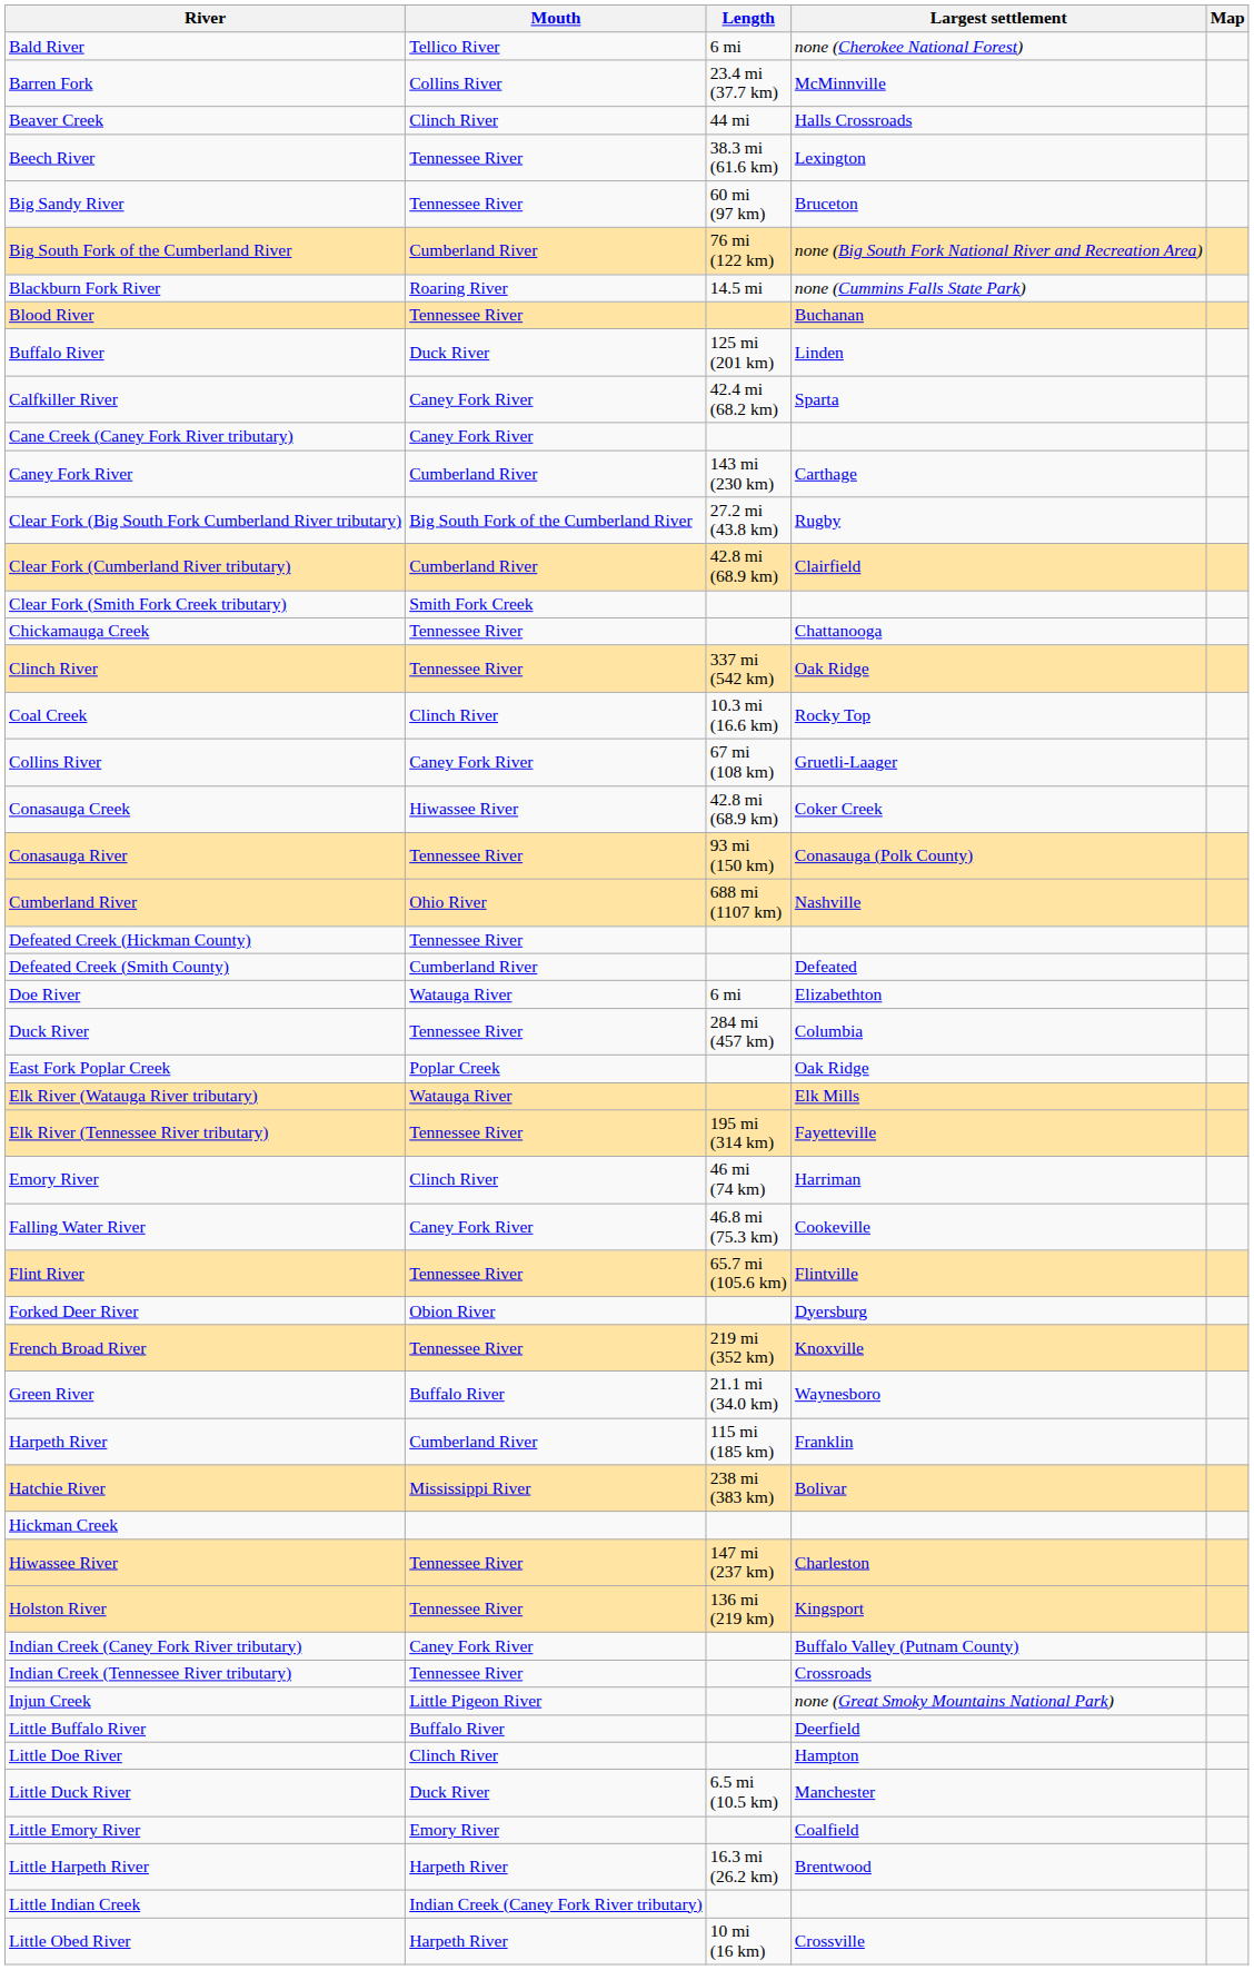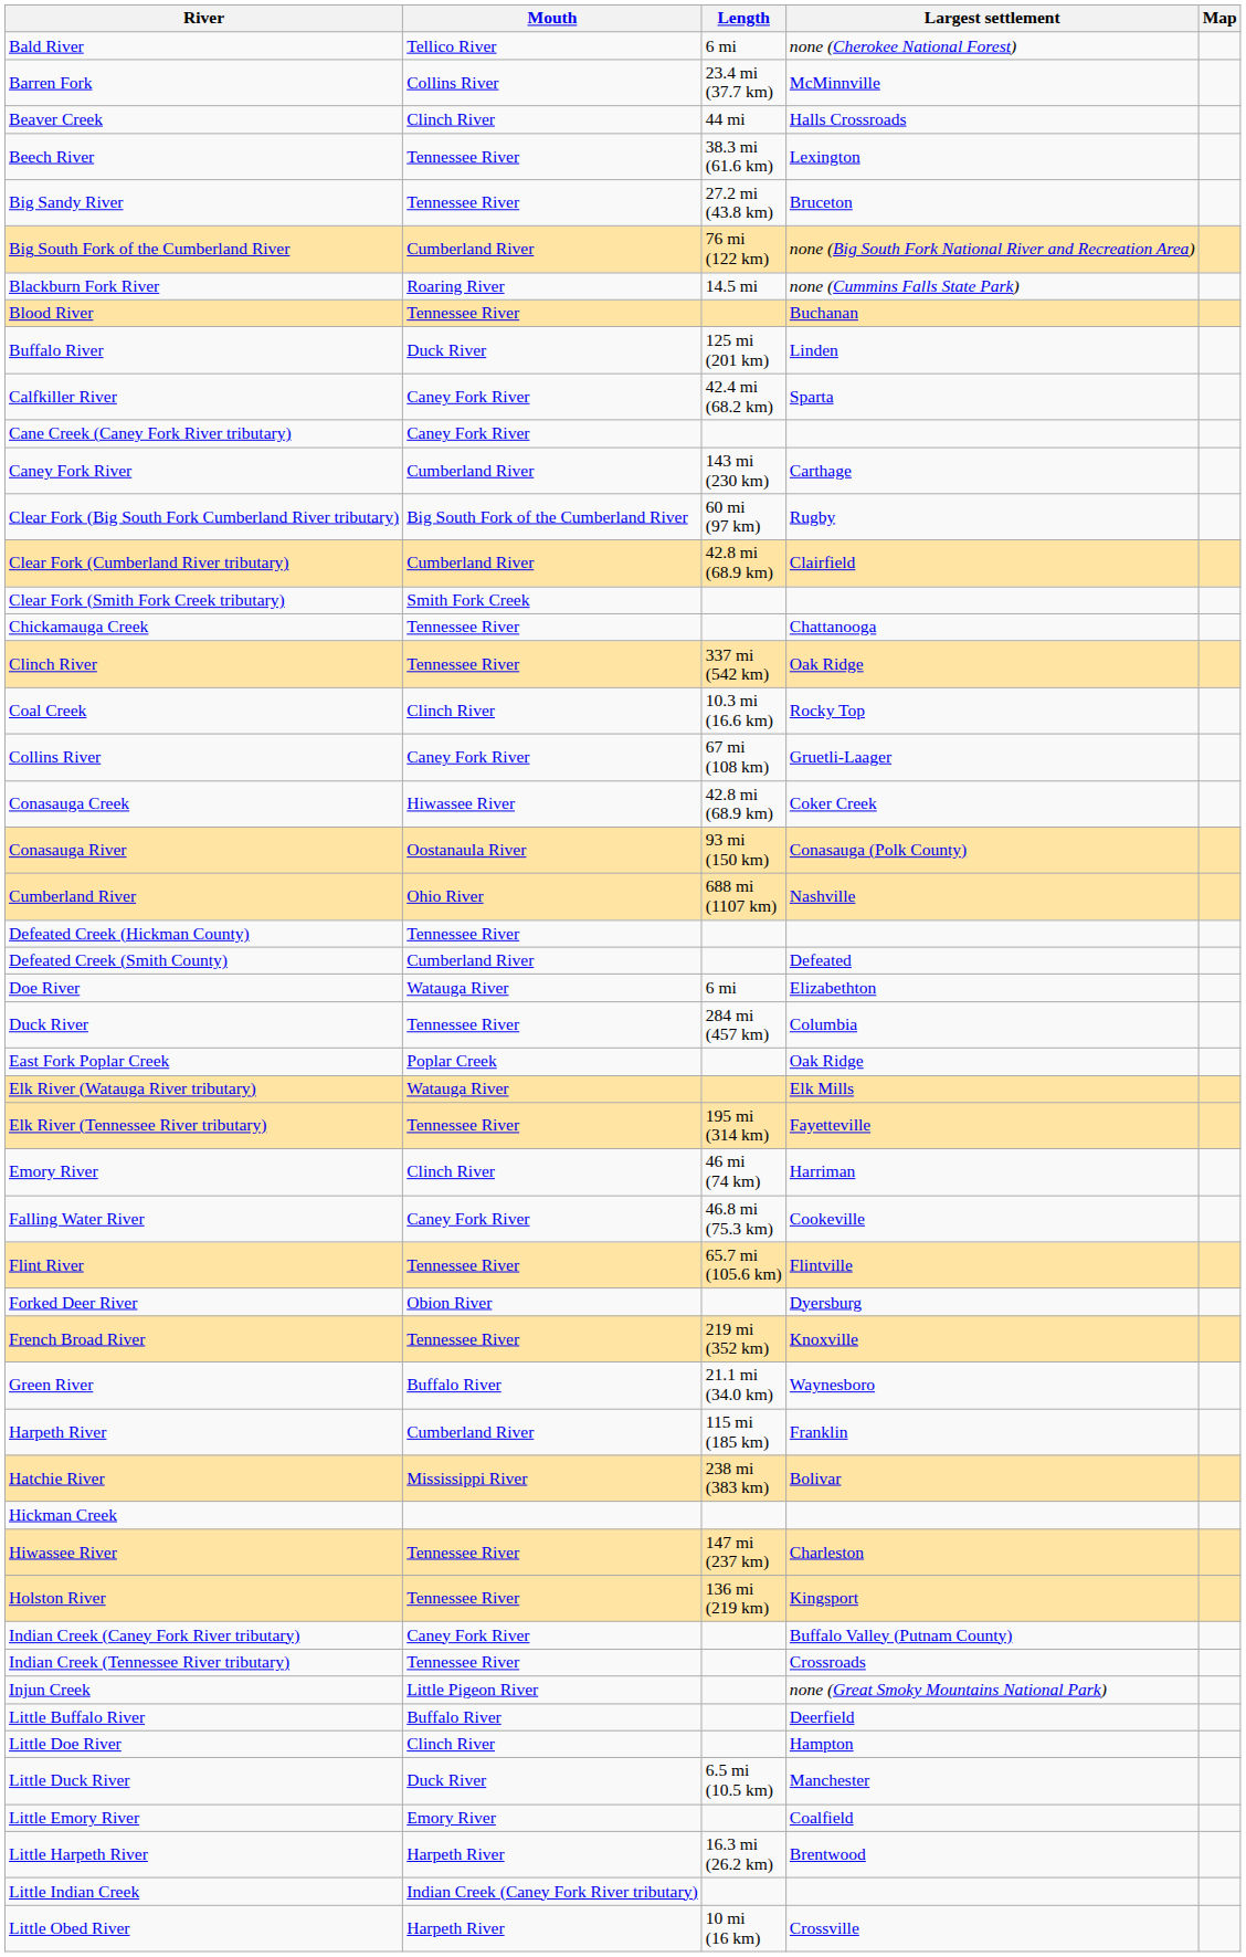Big Sandy River | Length: 60 mi (97 km) -> 27.2 mi (43.8 km)
Clear Fork (Big South Fork Cumberland River tributary) | Length: 27.2 mi (43.8 km) -> 60 mi (97 km)
Conasauga River | Mouth: Tennessee River -> Oostanaula River
